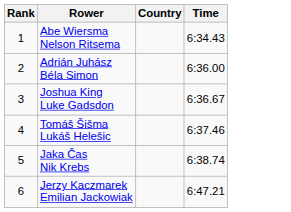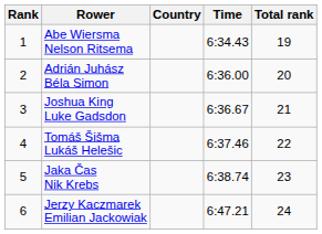+ column: Total rank | 19 | 20 | 21 | 22 | 23 | 24
